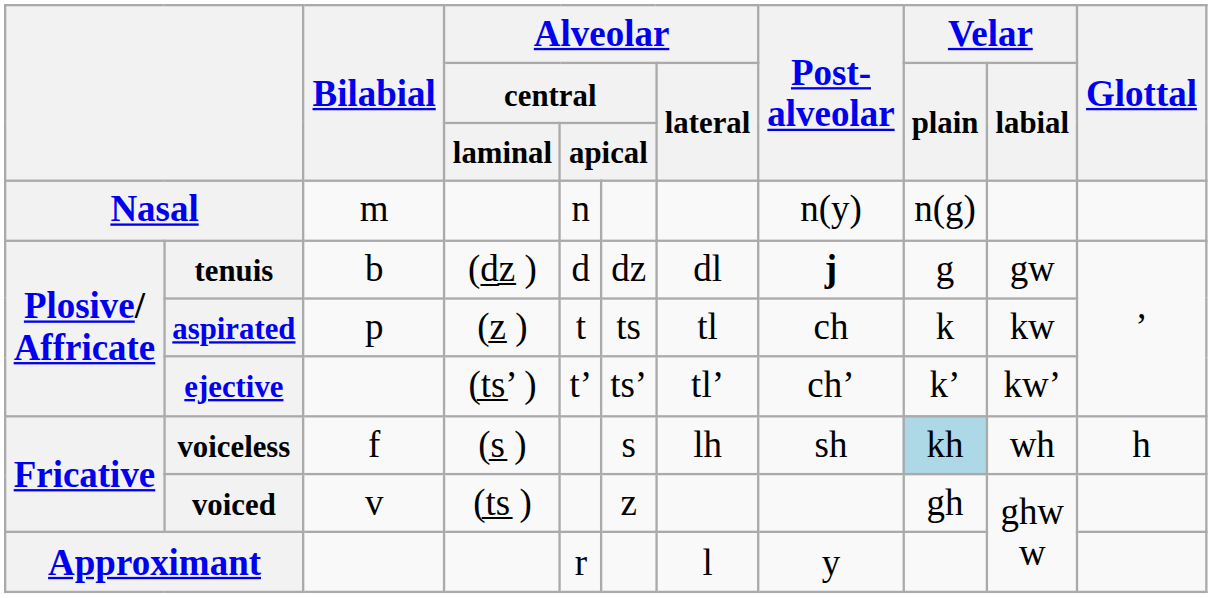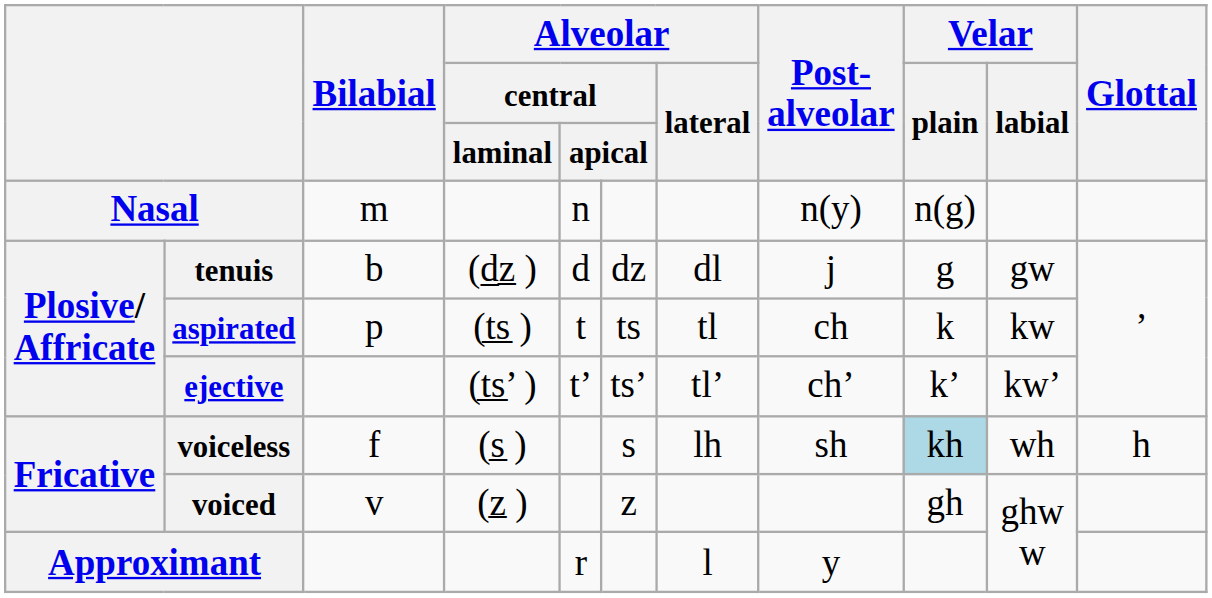tenuis | Post- alveolar: bold -> normal
aspirated | Alveolar / central / laminal: (z̲ ) -> (t̲s̲ )
voiced | Alveolar / central / laminal: (t̲s̲ ) -> (z̲ )
